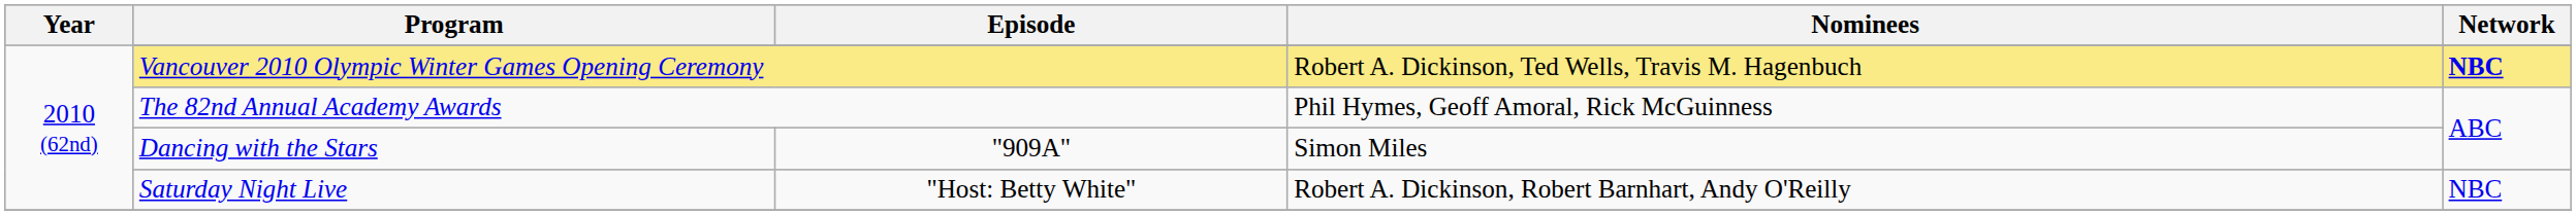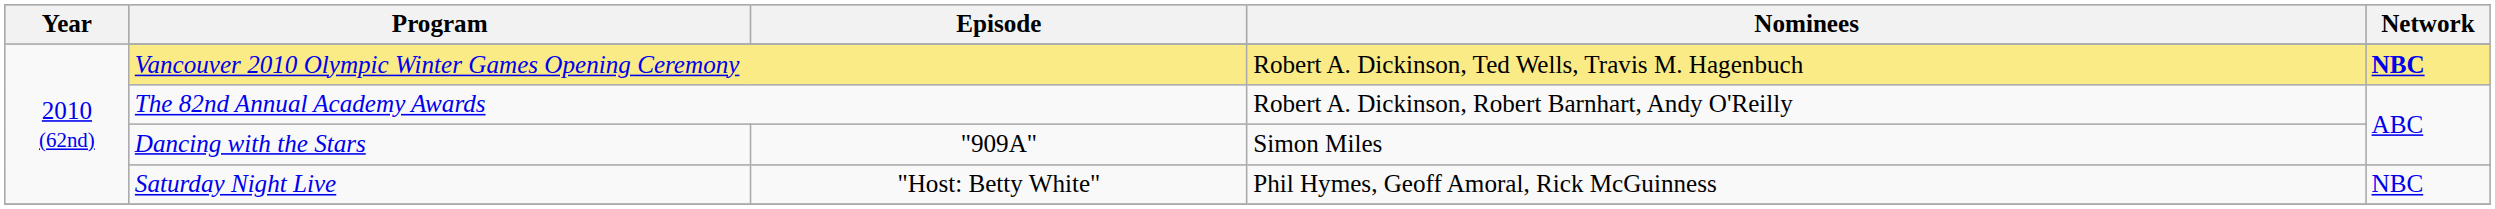The 82nd Annual Academy Awards | Nominees: Phil Hymes, Geoff Amoral, Rick McGuinness -> Robert A. Dickinson, Robert Barnhart, Andy O'Reilly
Saturday Night Live | Nominees: Robert A. Dickinson, Robert Barnhart, Andy O'Reilly -> Phil Hymes, Geoff Amoral, Rick McGuinness
